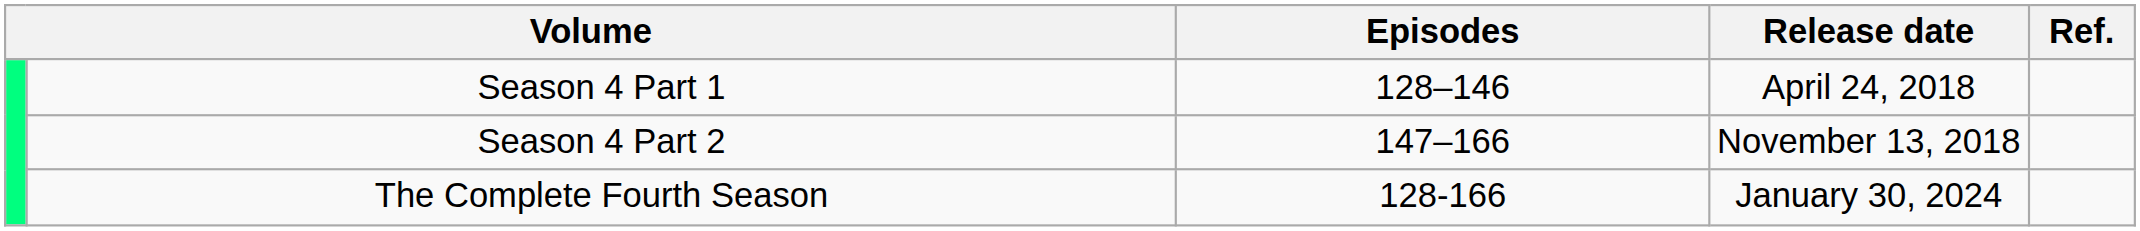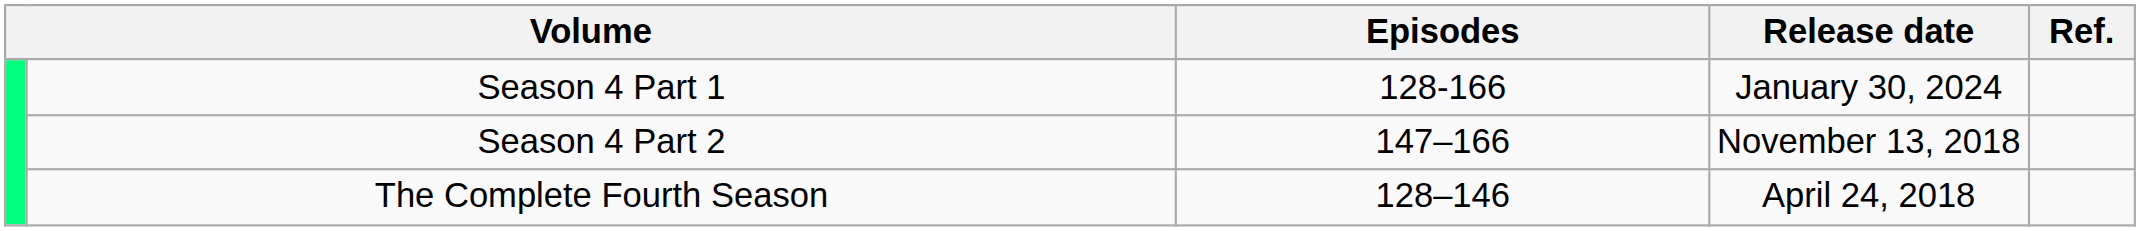Season 4 Part 1 | Episodes: 128–146 -> 128-166
Season 4 Part 1 | Release date: April 24, 2018 -> January 30, 2024
The Complete Fourth Season | Episodes: 128-166 -> 128–146
The Complete Fourth Season | Release date: January 30, 2024 -> April 24, 2018
